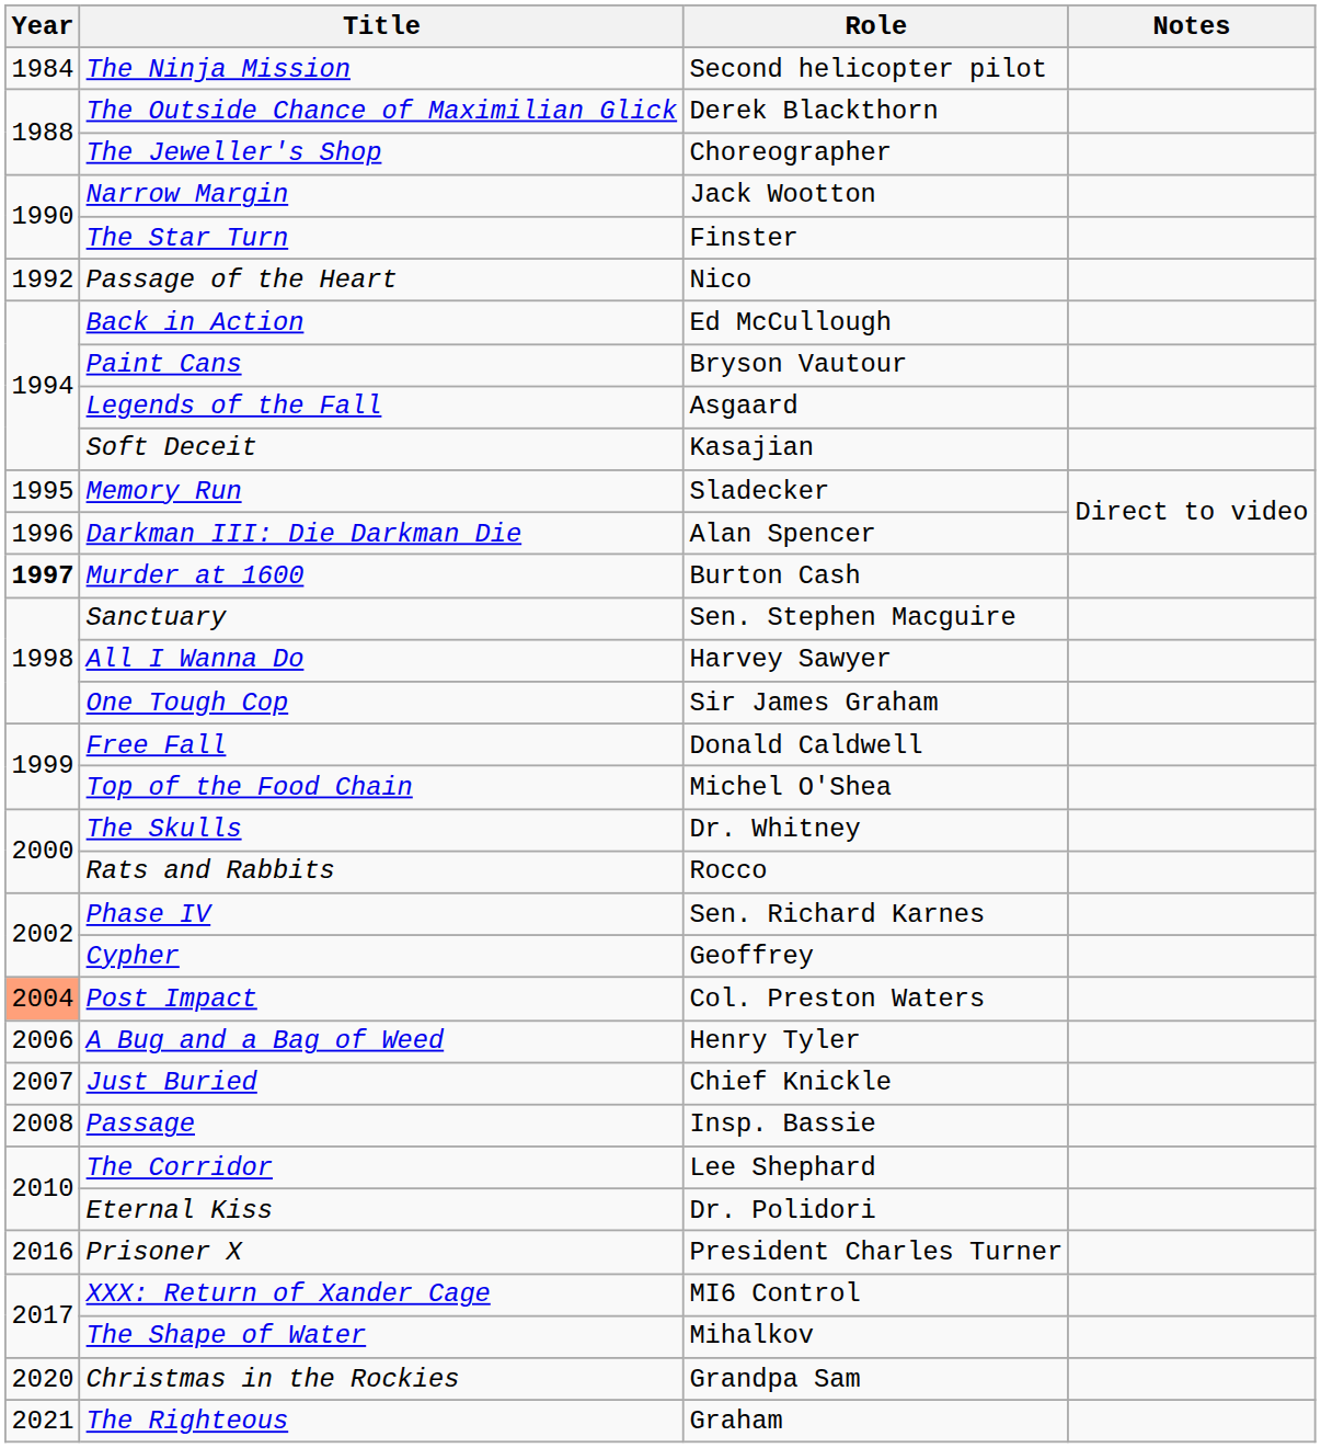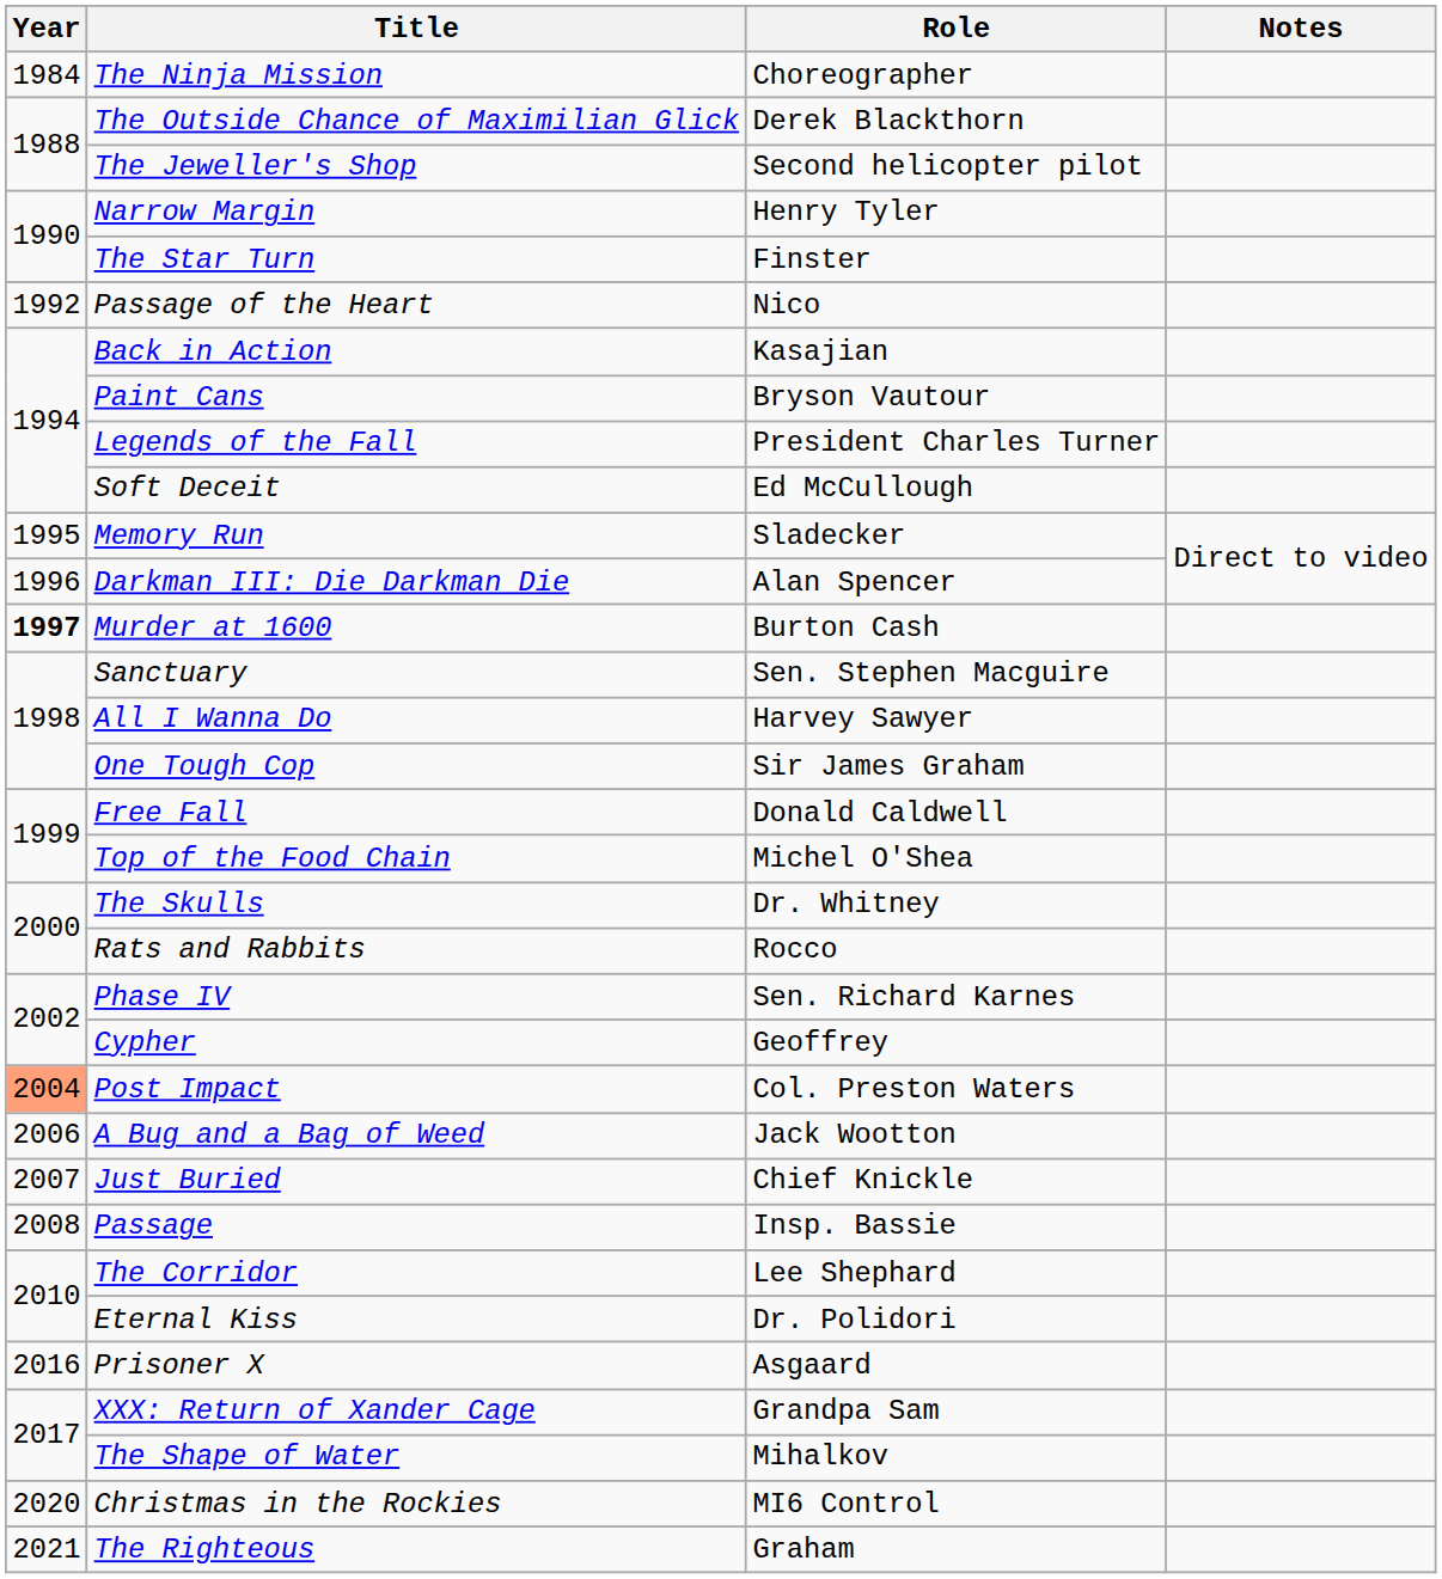The Ninja Mission | Role: Second helicopter pilot -> Choreographer
The Jeweller's Shop | Role: Choreographer -> Second helicopter pilot
Narrow Margin | Role: Jack Wootton -> Henry Tyler
Back in Action | Role: Ed McCullough -> Kasajian
Legends of the Fall | Role: Asgaard -> President Charles Turner
Soft Deceit | Role: Kasajian -> Ed McCullough
A Bug and a Bag of Weed | Role: Henry Tyler -> Jack Wootton
Prisoner X | Role: President Charles Turner -> Asgaard
XXX: Return of Xander Cage | Role: MI6 Control -> Grandpa Sam
Christmas in the Rockies | Role: Grandpa Sam -> MI6 Control
